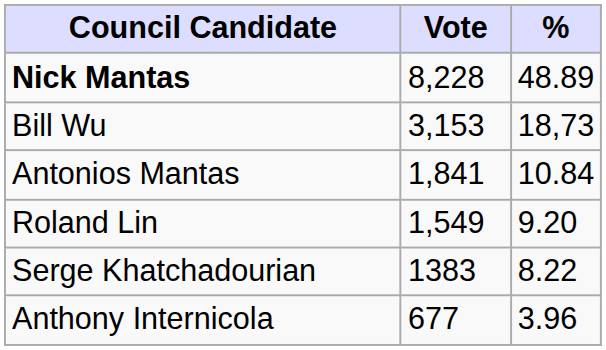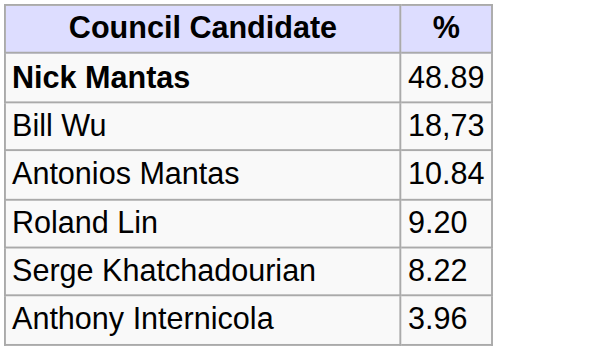- column: Vote | 8,228 | 3,153 | 1,841 | 1,549 | 1383 | 677
